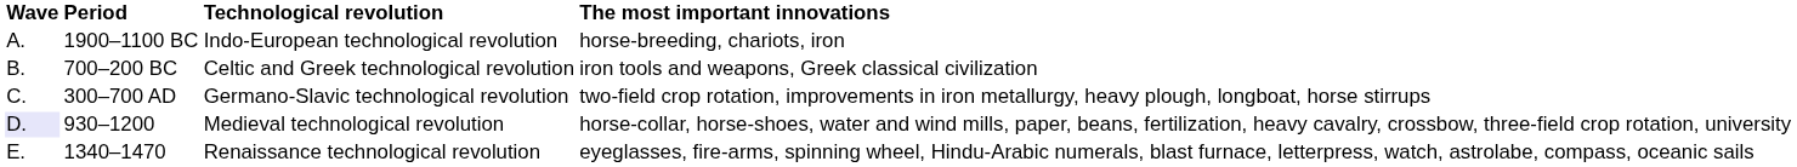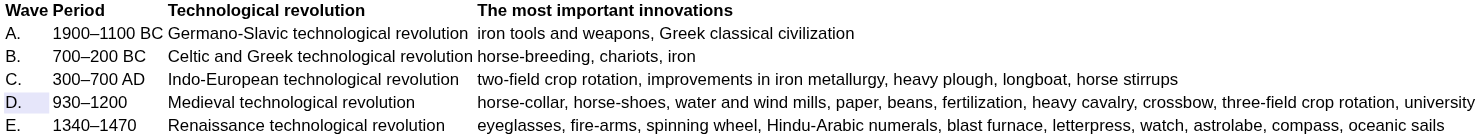1900–1100 BC | Technological revolution: Indo-European technological revolution -> Germano-Slavic technological revolution
1900–1100 BC | The most important innovations: horse-breeding, chariots, iron -> iron tools and weapons, Greek classical civilization
700–200 BC | The most important innovations: iron tools and weapons, Greek classical civilization -> horse-breeding, chariots, iron
300–700 AD | Technological revolution: Germano-Slavic technological revolution -> Indo-European technological revolution
